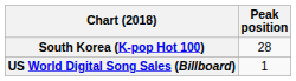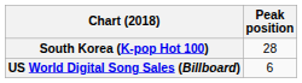US World Digital Song Sales (Billboard) | Peak position: 1 -> 6
